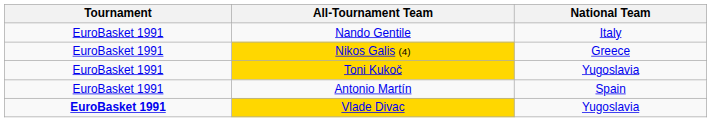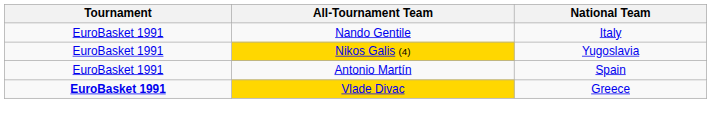Nikos Galis (4) | National Team: Greece -> Yugoslavia
- row: EuroBasket 1991 | Toni Kukoč | Yugoslavia
Vlade Divac | National Team: Yugoslavia -> Greece
